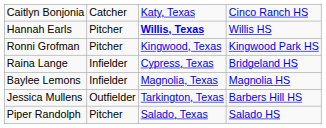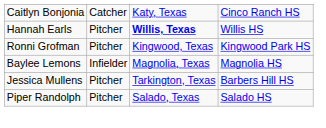- row: Raina Lange | Infielder | Cypress, Texas | Bridgeland HS
Jessica Mullens | column 2: Outfielder -> Pitcher
